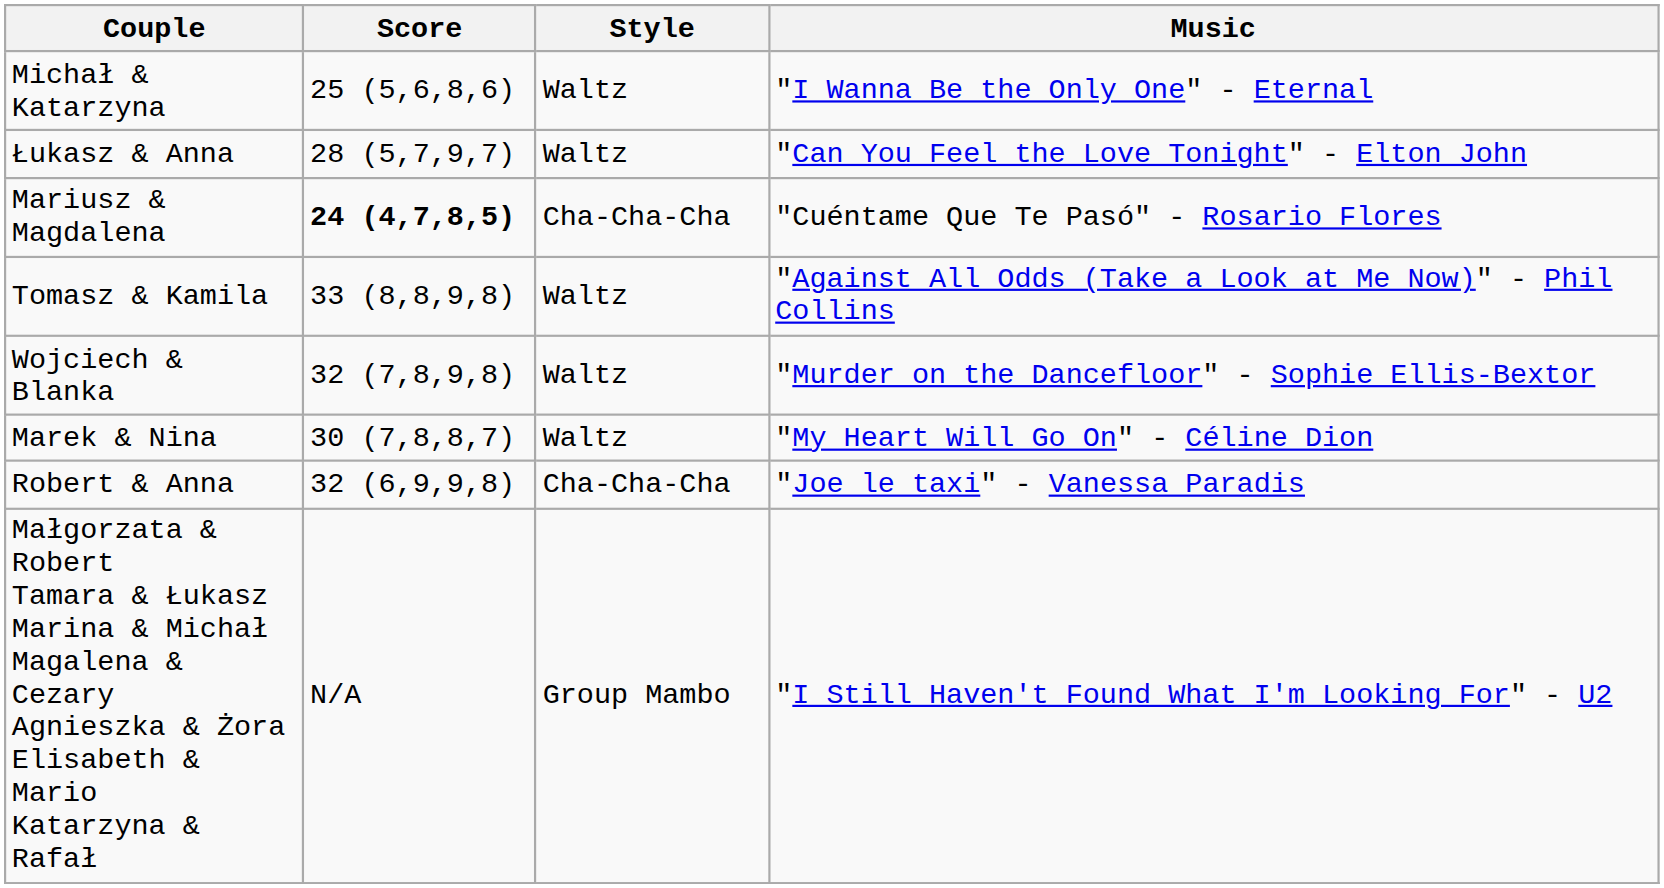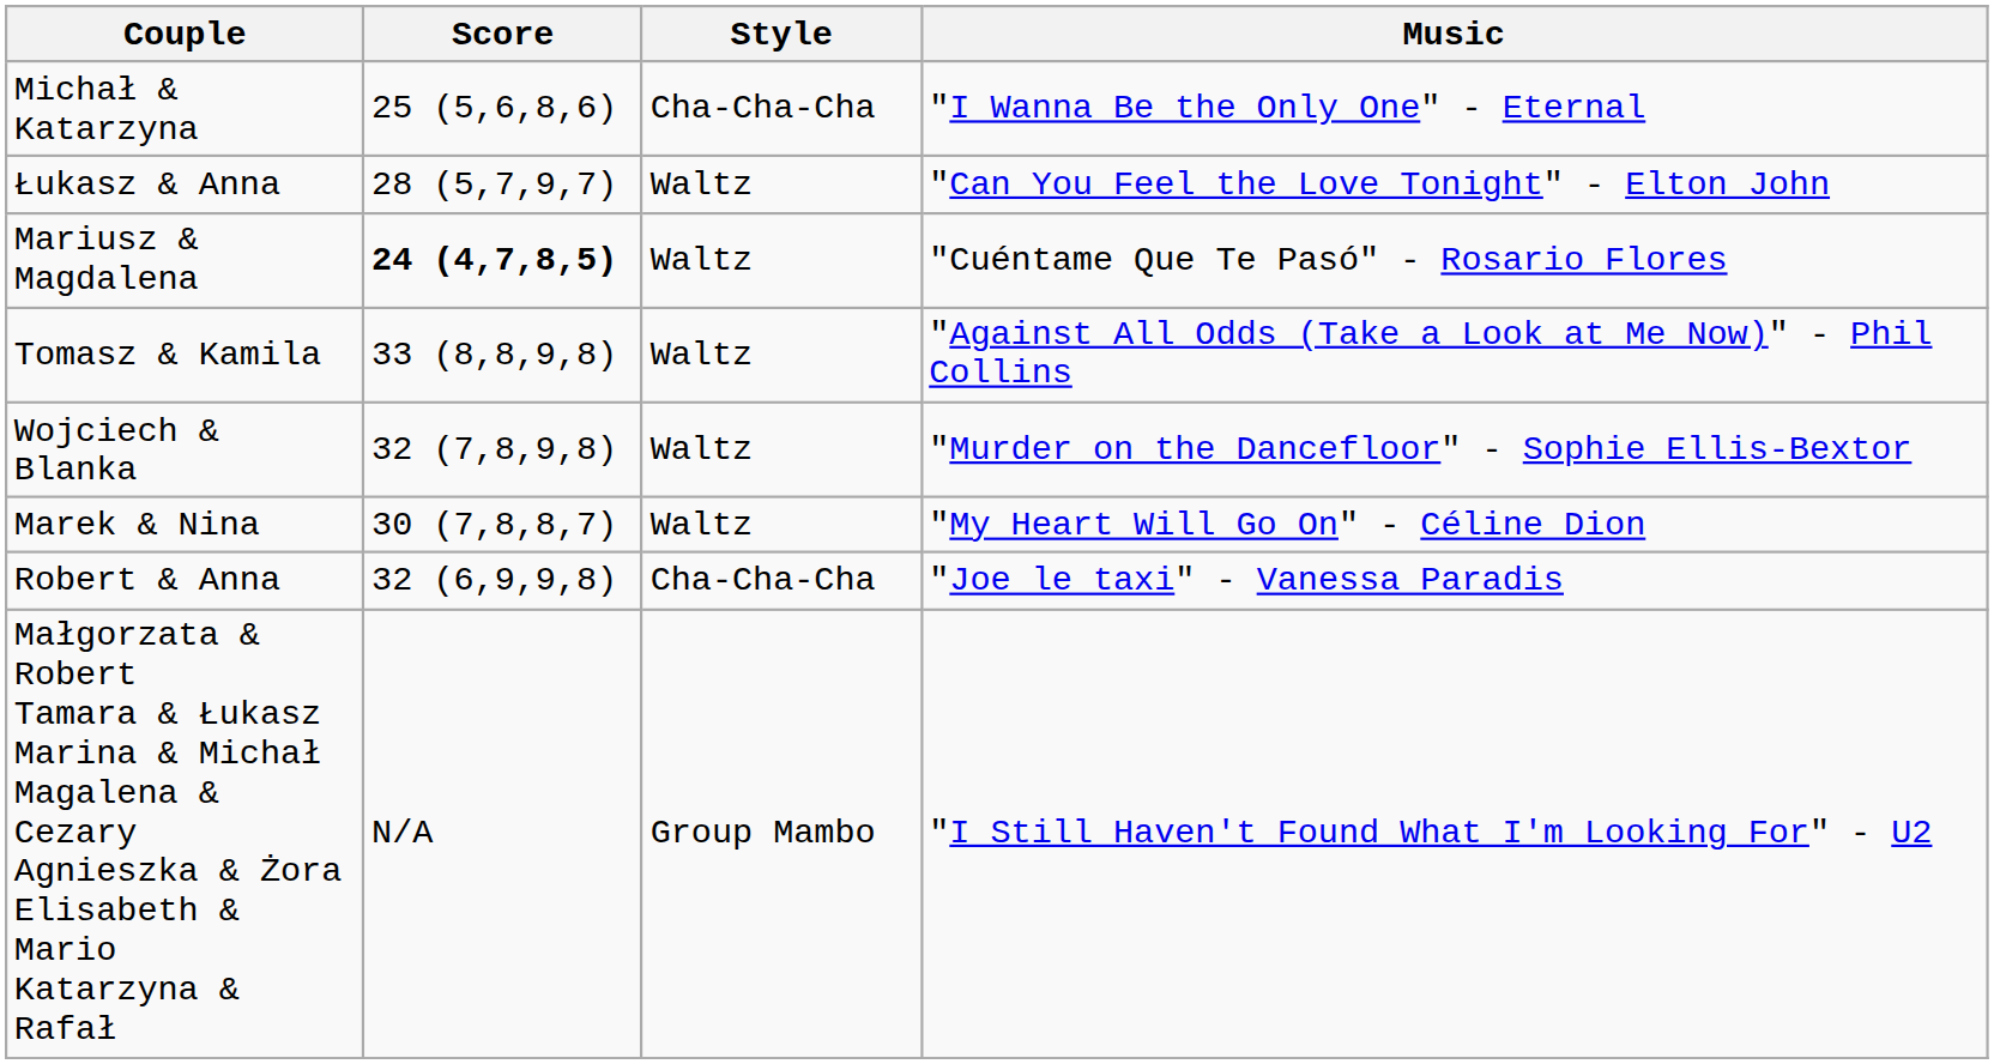Michał & Katarzyna | Style: Waltz -> Cha-Cha-Cha
Mariusz & Magdalena | Style: Cha-Cha-Cha -> Waltz
